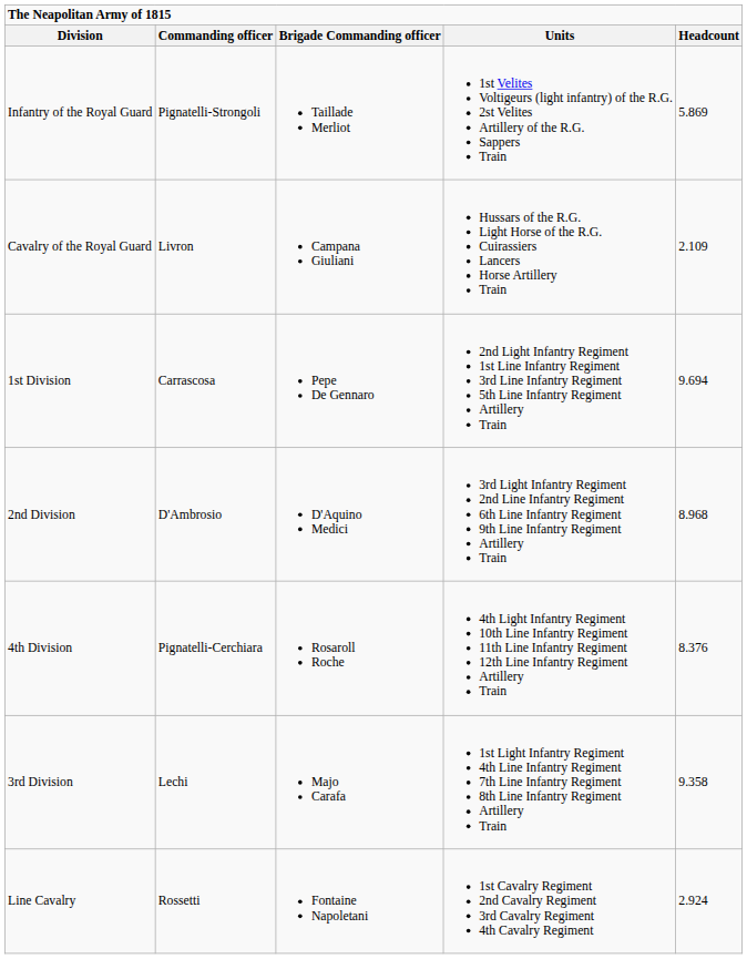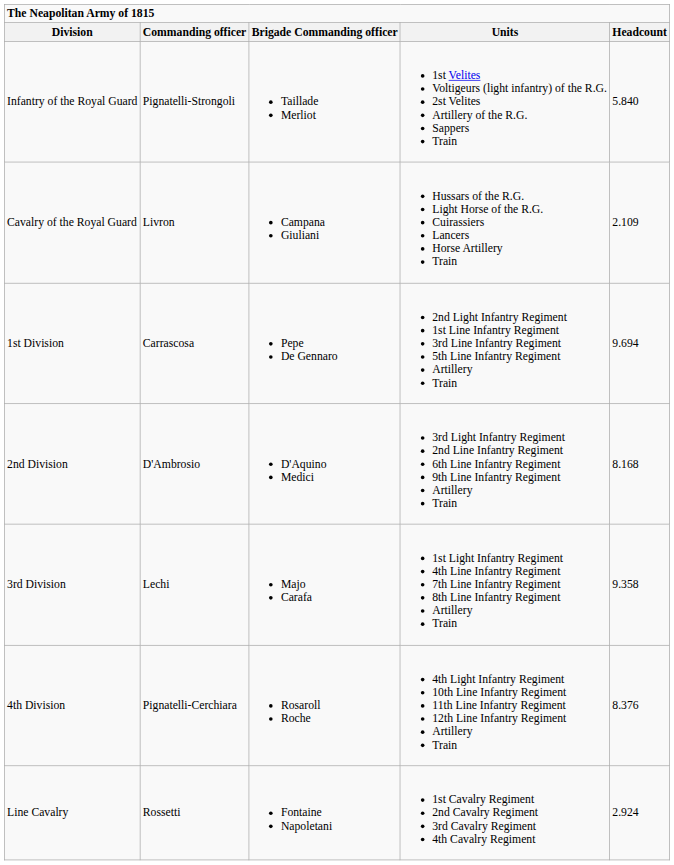Infantry of the Royal Guard | column 5: 5.869 -> 5.840
2nd Division | column 5: 8.968 -> 8.168
rows swapped: 3rd Division <-> 4th Division
